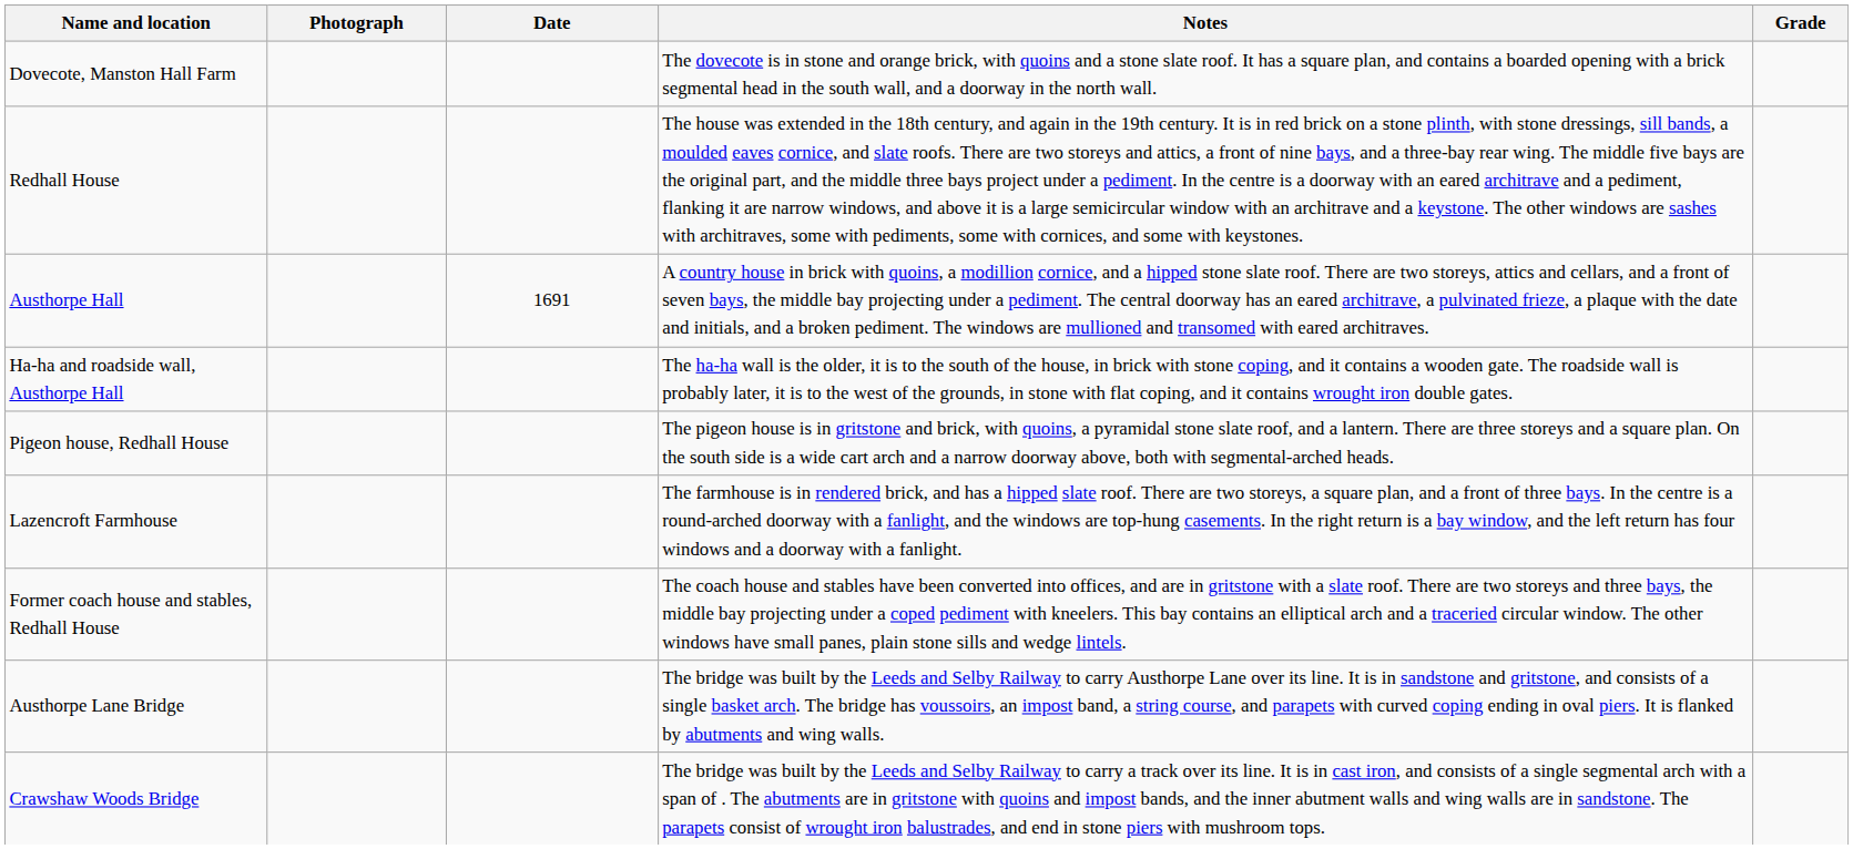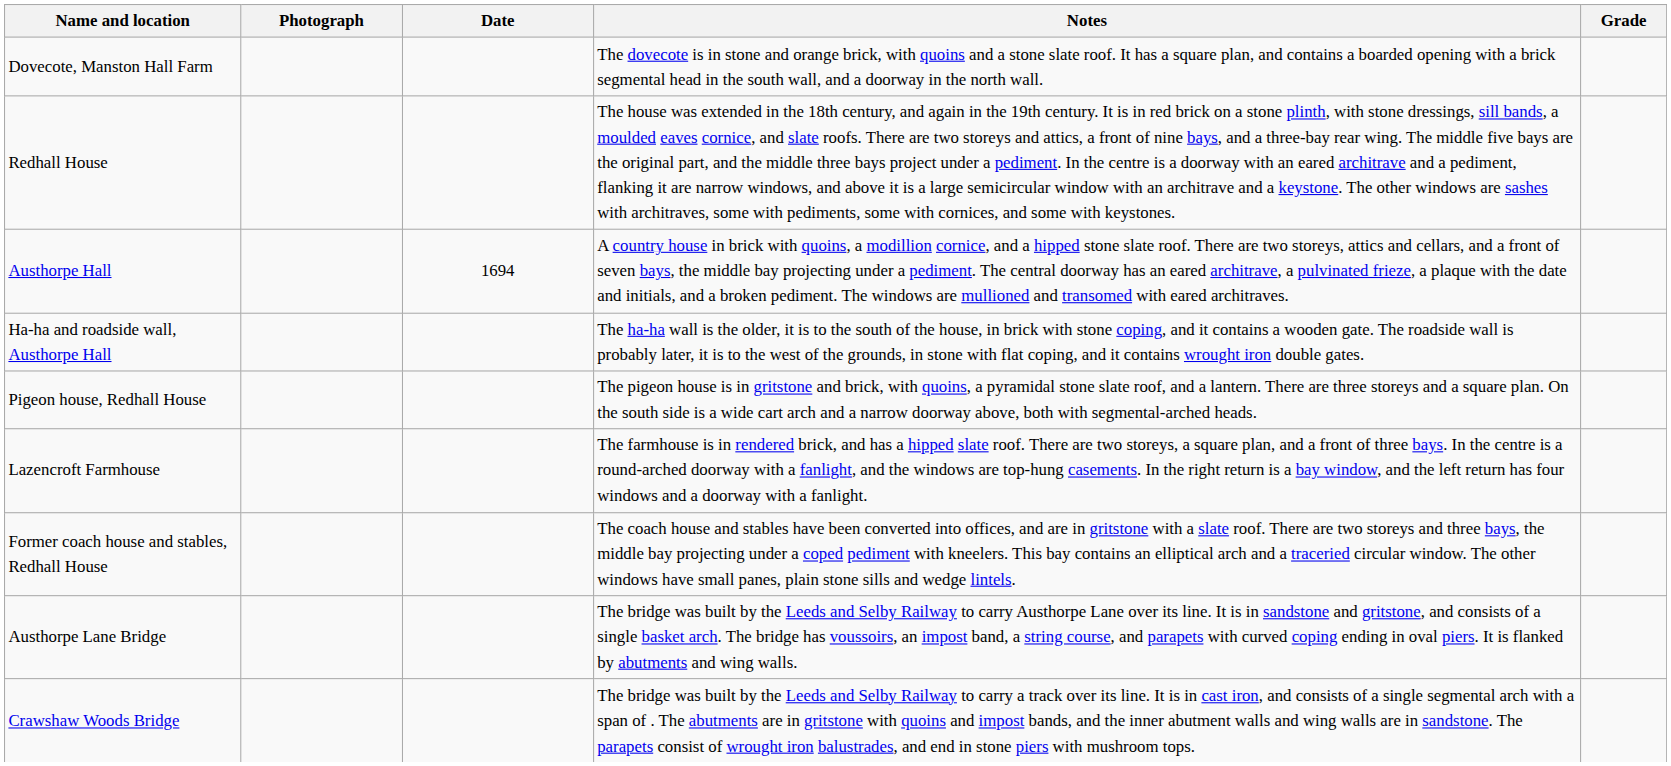Austhorpe Hall | Date: 1691 -> 1694
